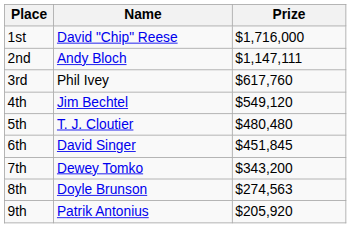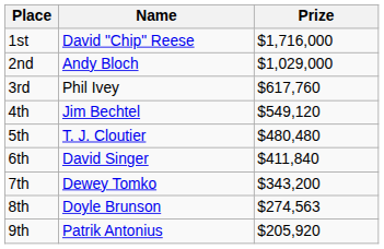2nd | Prize: $1,147,111 -> $1,029,000
6th | Prize: $451,845 -> $411,840
